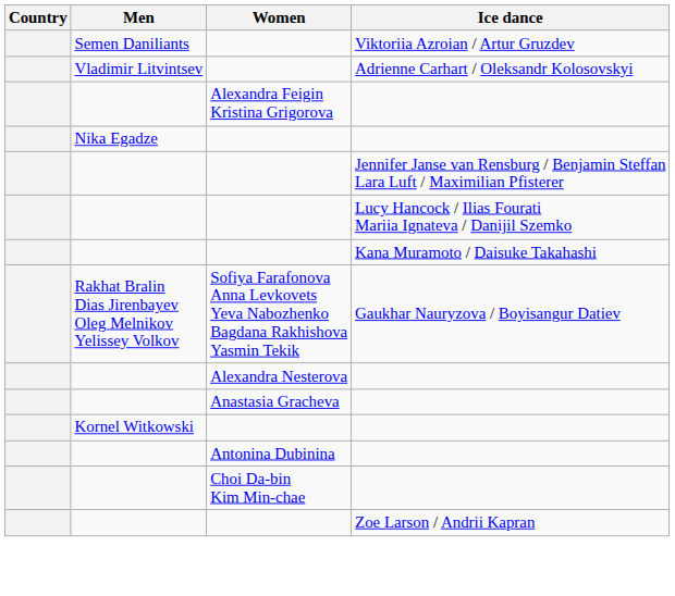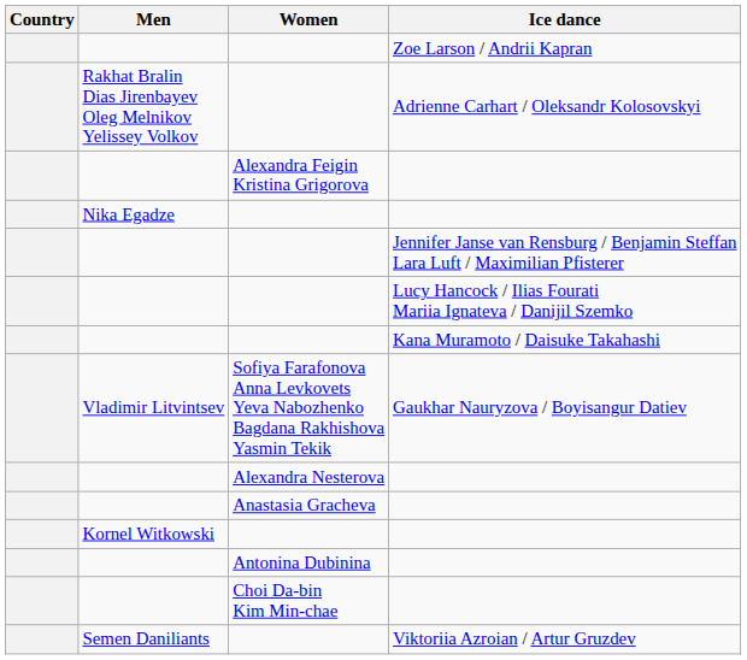rows swapped: Viktoriia Azroian / Artur Gruzdev <-> Zoe Larson / Andrii Kapran
Adrienne Carhart / Oleksandr Kolosovskyi | Men: Vladimir Litvintsev -> Rakhat Bralin Dias Jirenbayev Oleg Melnikov Yelissey Volkov
Gaukhar Nauryzova / Boyisangur Datiev | Men: Rakhat Bralin Dias Jirenbayev Oleg Melnikov Yelissey Volkov -> Vladimir Litvintsev
